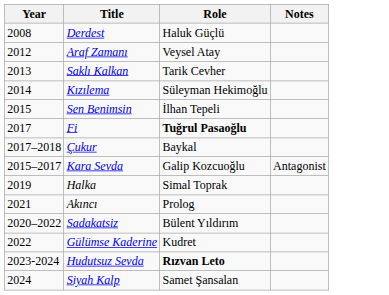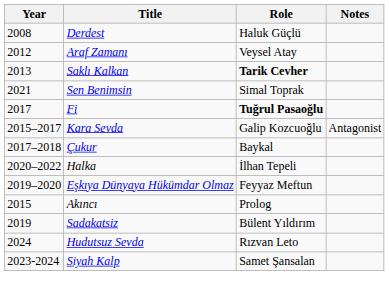Saklı Kalkan | Role: normal -> bold
- row: 2014 | Kızılema | Süleyman Hekimoğlu
Sen Benimsin | Year: 2015 -> 2021
Sen Benimsin | Role: İlhan Tepeli -> Simal Toprak
rows swapped: Kara Sevda <-> Çukur
Halka | Year: 2019 -> 2020–2022
Halka | Role: Simal Toprak -> İlhan Tepeli
+ row: 2019–2020 | Eşkıya Dünyaya Hükümdar Olmaz | Feyyaz Meftun
Akıncı | Year: 2021 -> 2015
Sadakatsiz | Year: 2020–2022 -> 2019
- row: 2022 | Gülümse Kaderine | Kudret
Hudutsuz Sevda | Year: 2023-2024 -> 2024
Hudutsuz Sevda | Role: bold -> normal
Siyah Kalp | Year: 2024 -> 2023-2024
